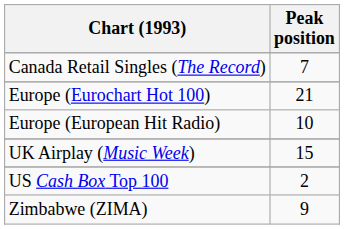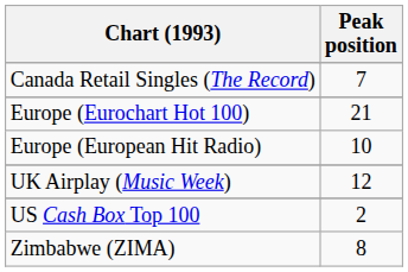UK Airplay (Music Week) | Peak position: 15 -> 12
Zimbabwe (ZIMA) | Peak position: 9 -> 8
